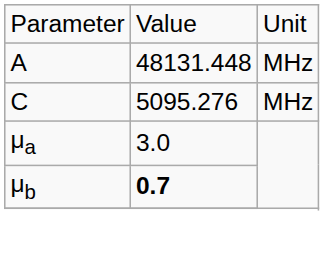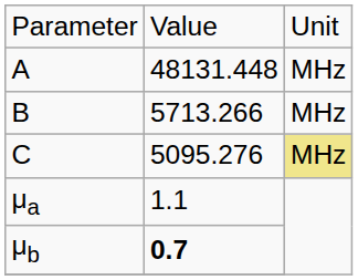+ row: B | 5713.266 | MHz
C | column 3: no background -> khaki background
μa | column 2: 3.0 -> 1.1
